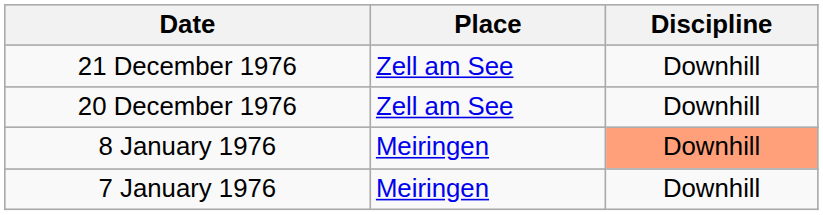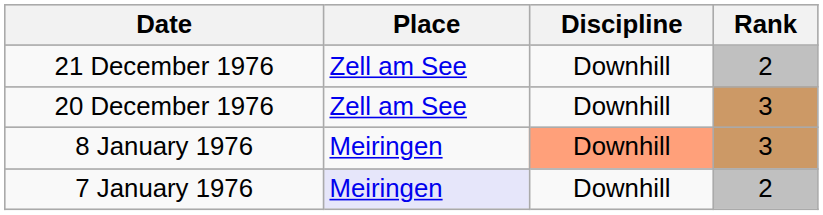+ column: Rank | 2 | 3 | 3 | 2
7 January 1976 | Place: no background -> lavender background
